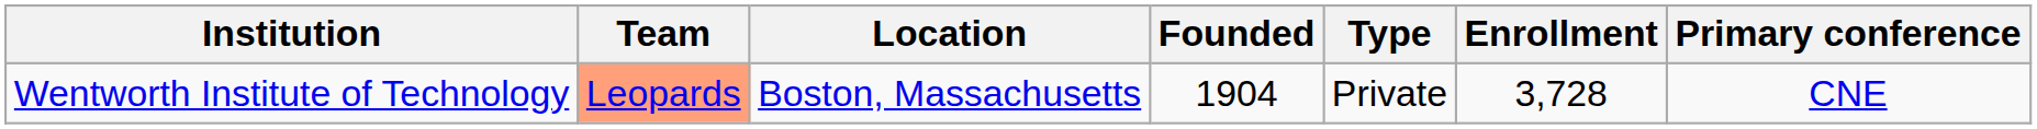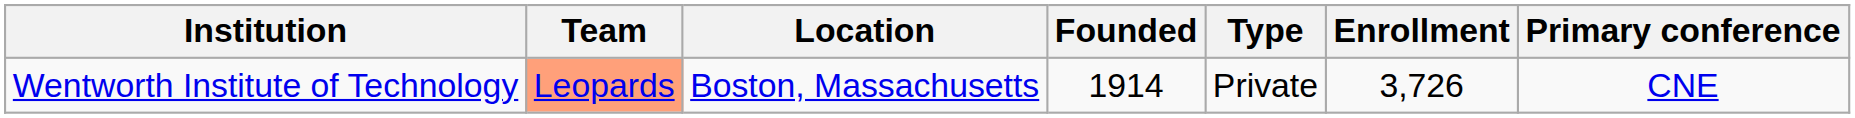Wentworth Institute of Technology | Founded: 1904 -> 1914
Wentworth Institute of Technology | Enrollment: 3,728 -> 3,726
